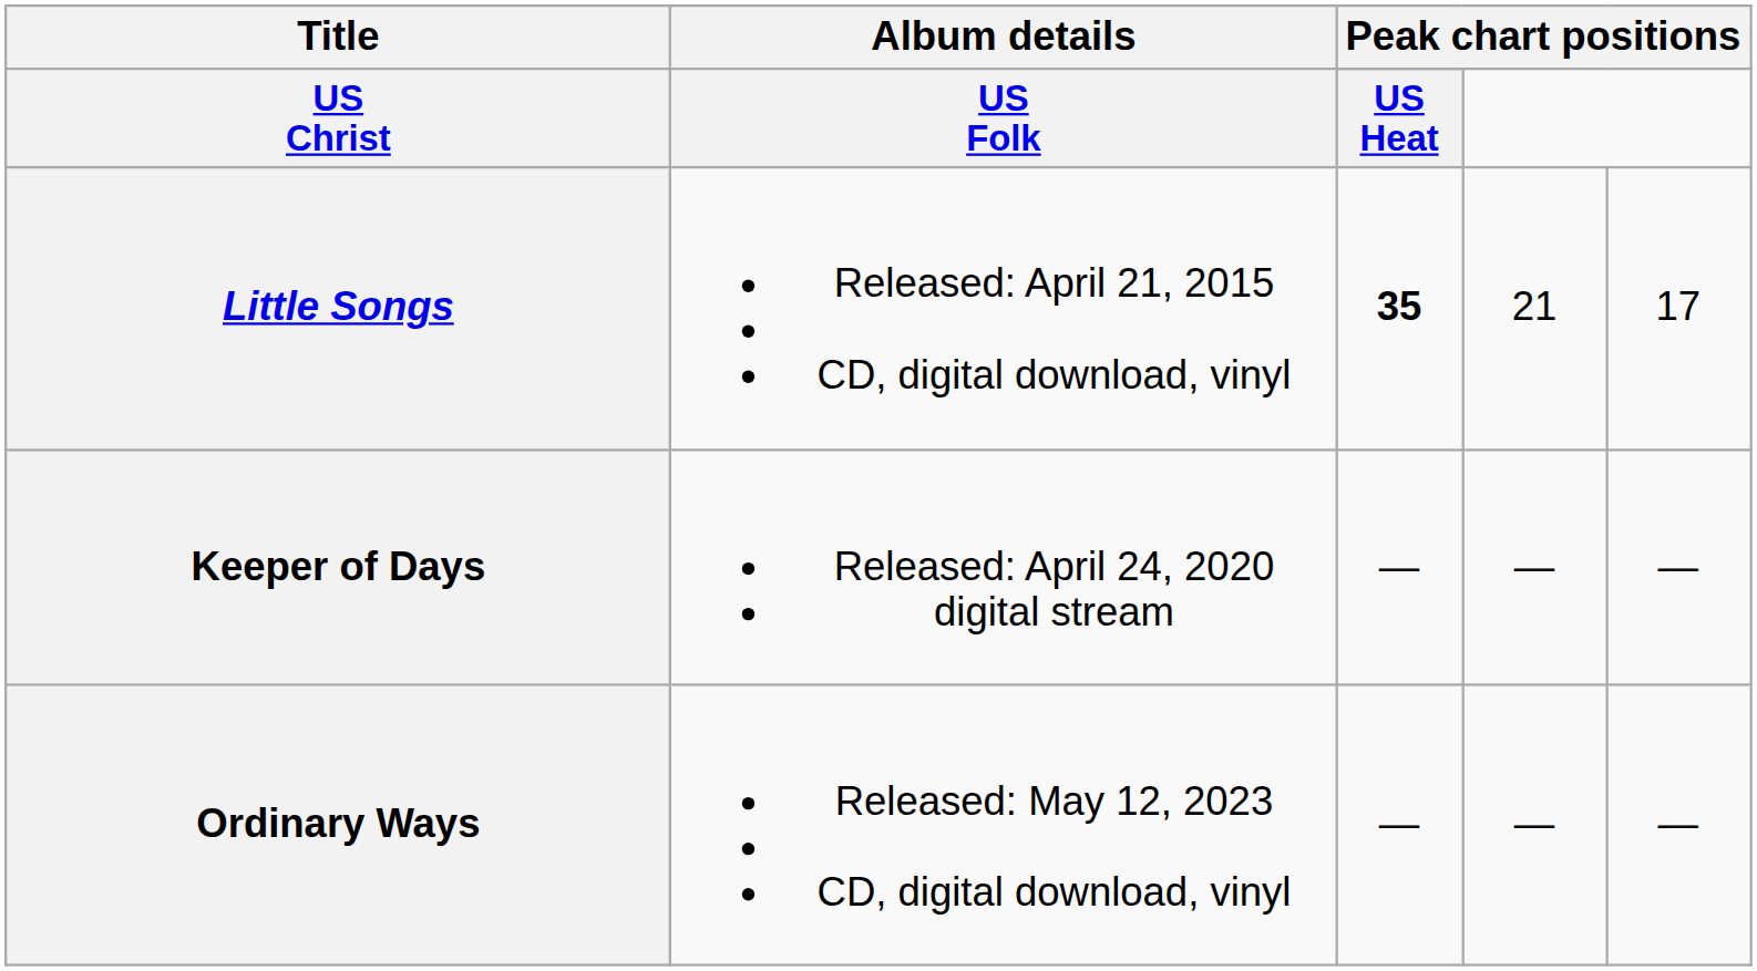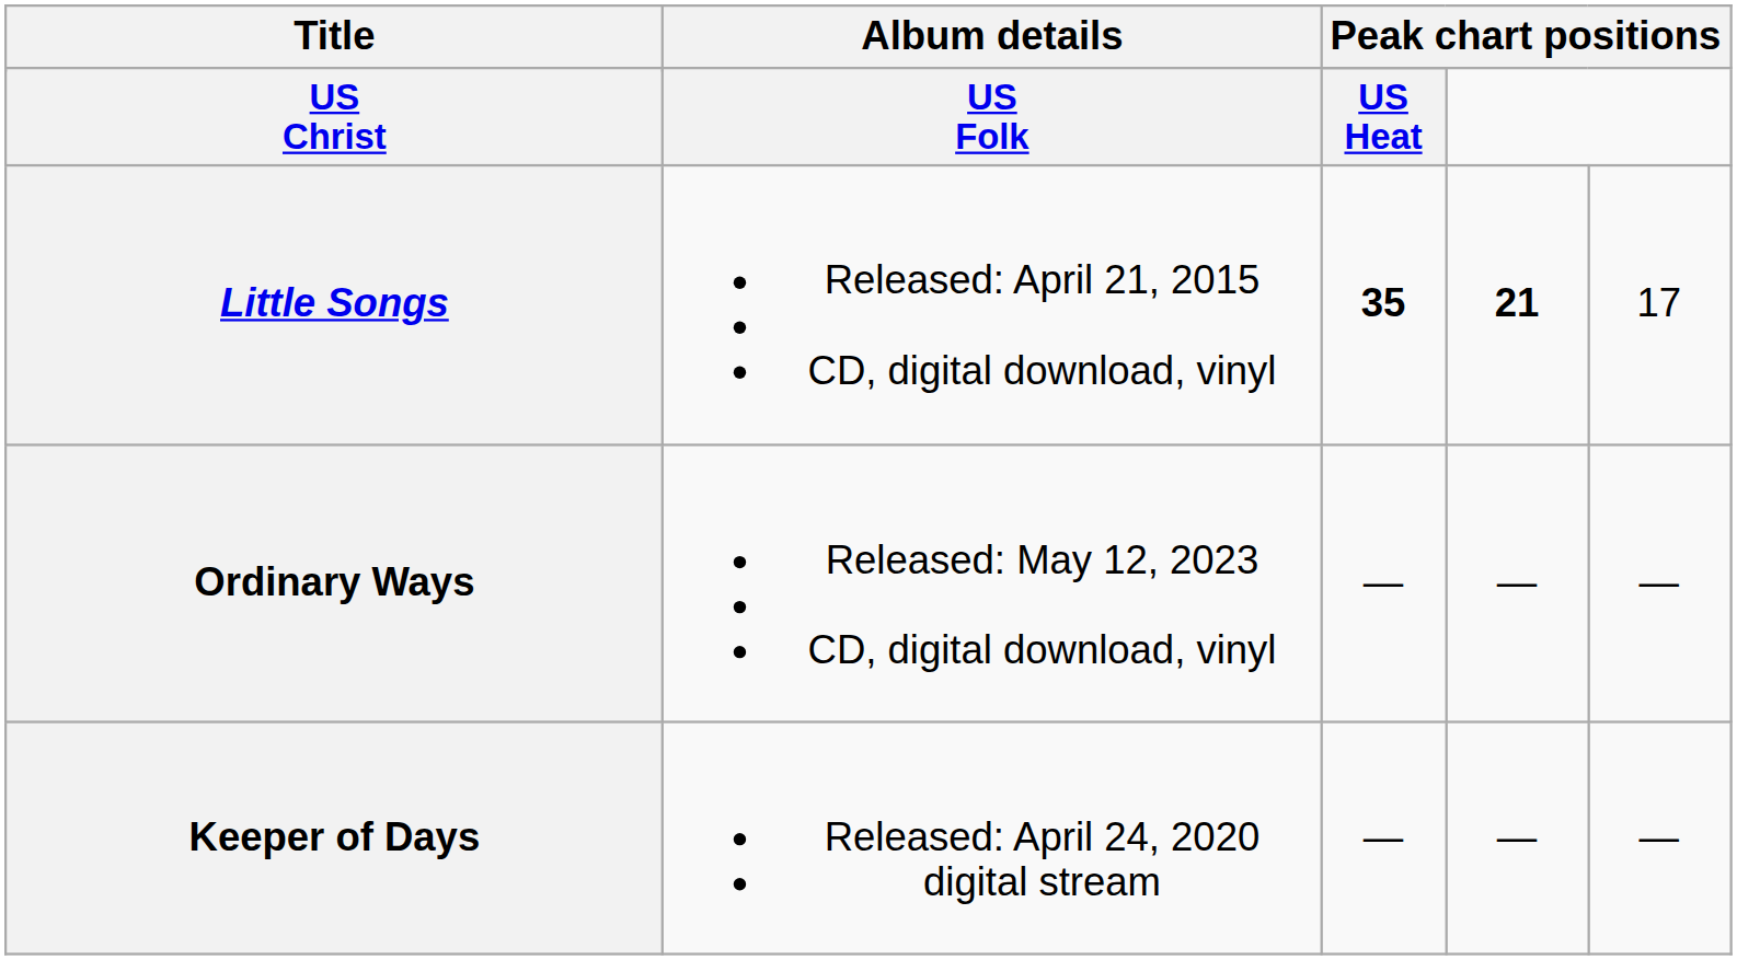Little Songs | column 4: normal -> bold
rows swapped: Keeper of Days <-> Ordinary Ways
